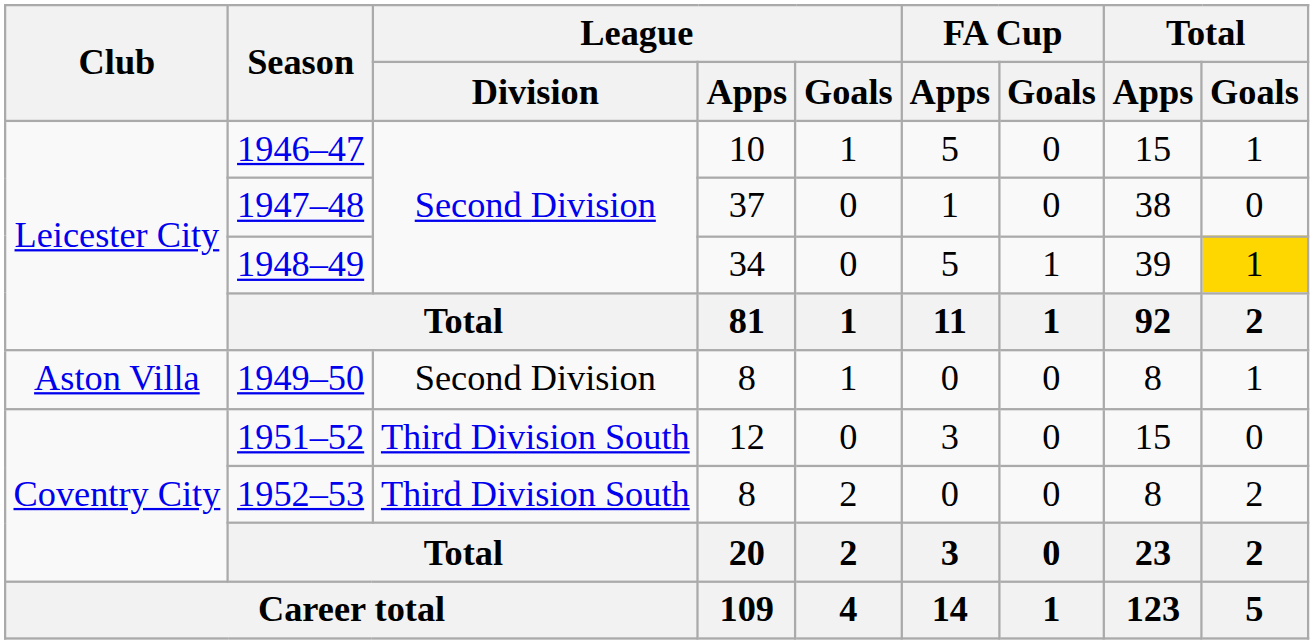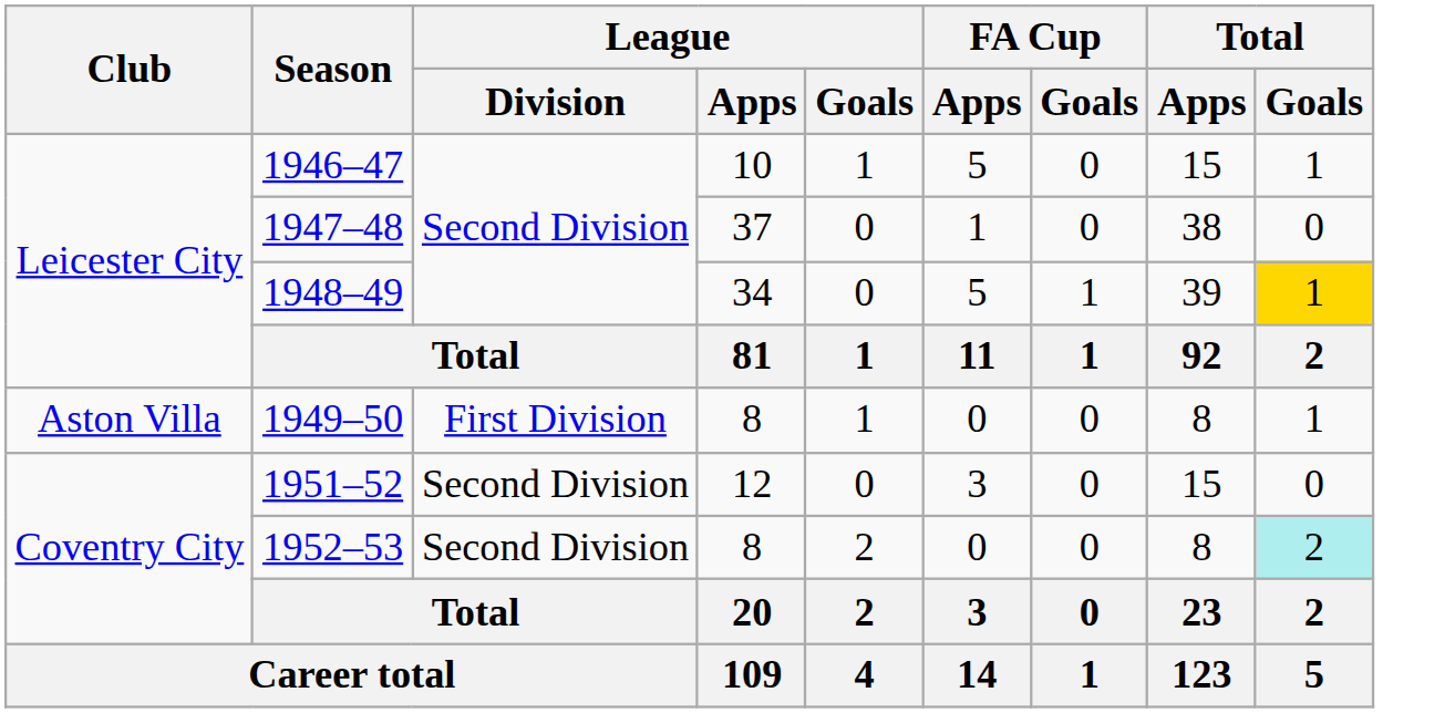1949–50 | League / Division: Second Division -> First Division
1951–52 | League / Division: Third Division South -> Second Division
1952–53 | League / Division: Third Division South -> Second Division
1952–53 | Total / Goals: no background -> paleturquoise background
